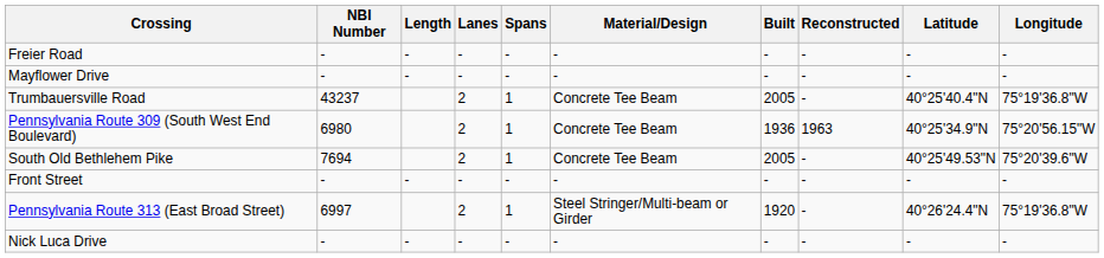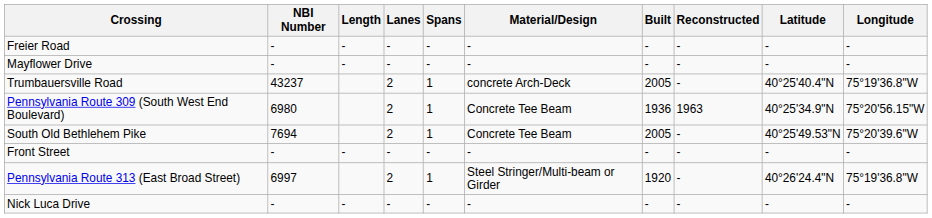Trumbauersville Road | Material/Design: Concrete Tee Beam -> concrete Arch-Deck
